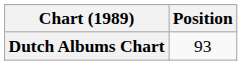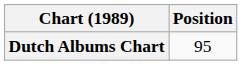Dutch Albums Chart | Position: 93 -> 95
